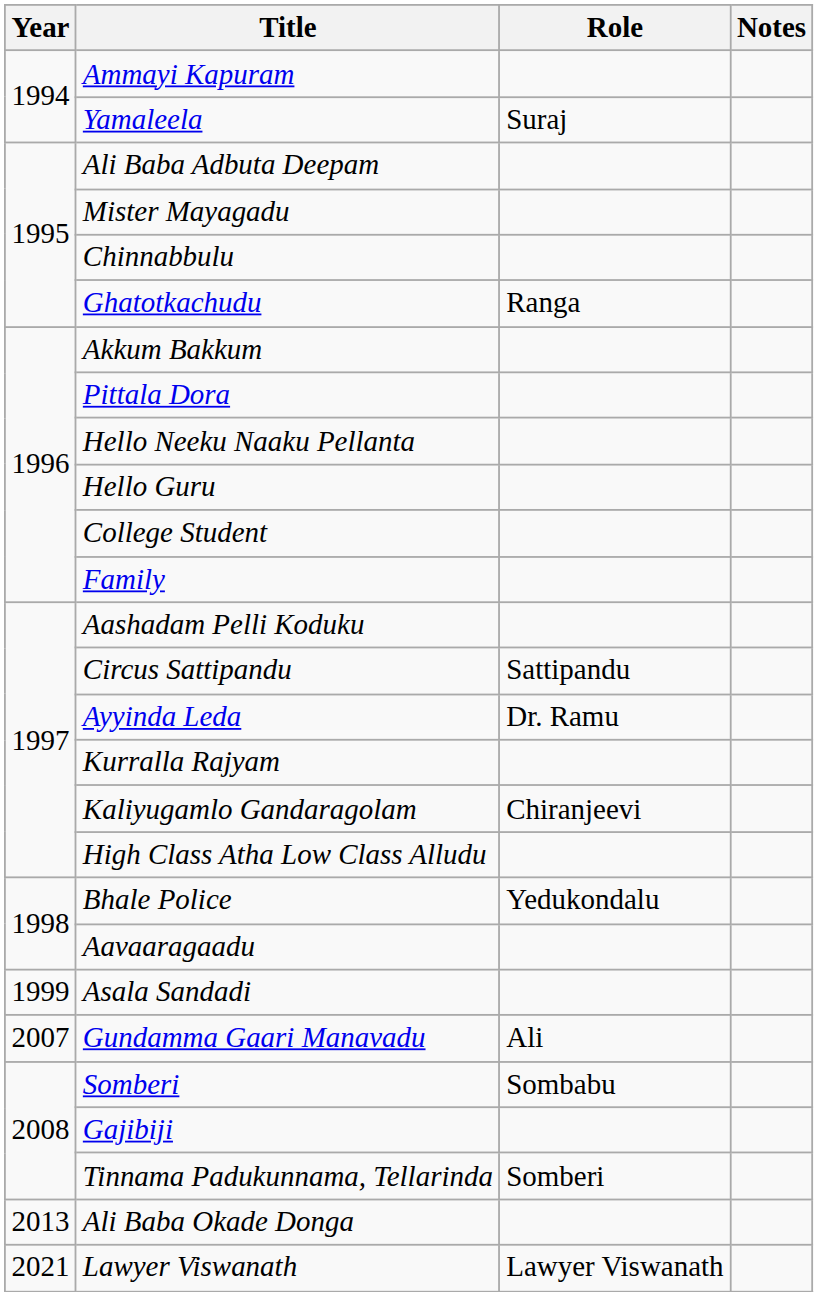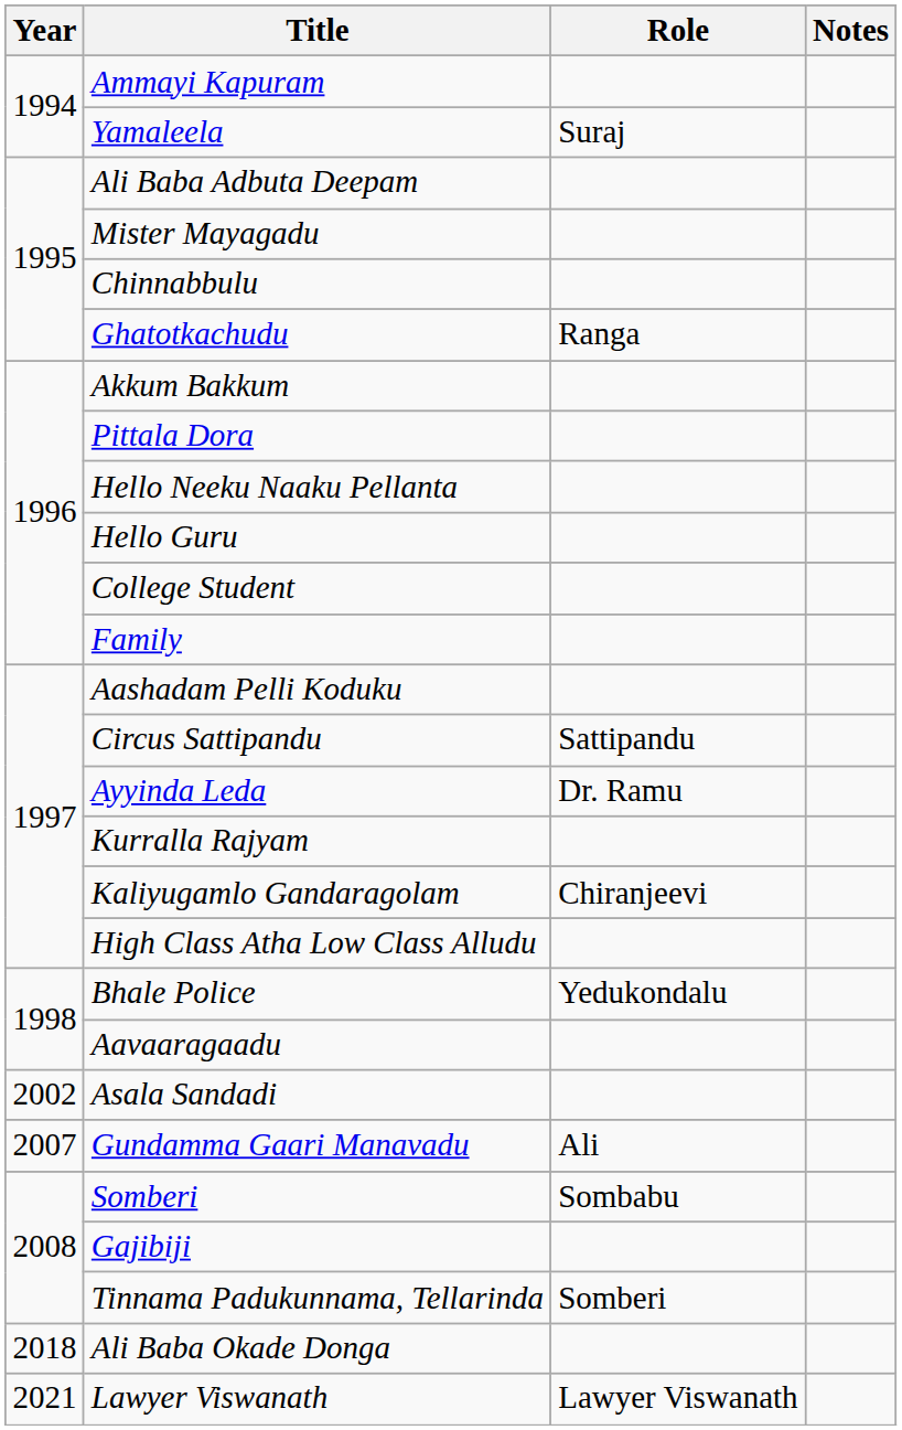Asala Sandadi | Year: 1999 -> 2002
Ali Baba Okade Donga | Year: 2013 -> 2018
